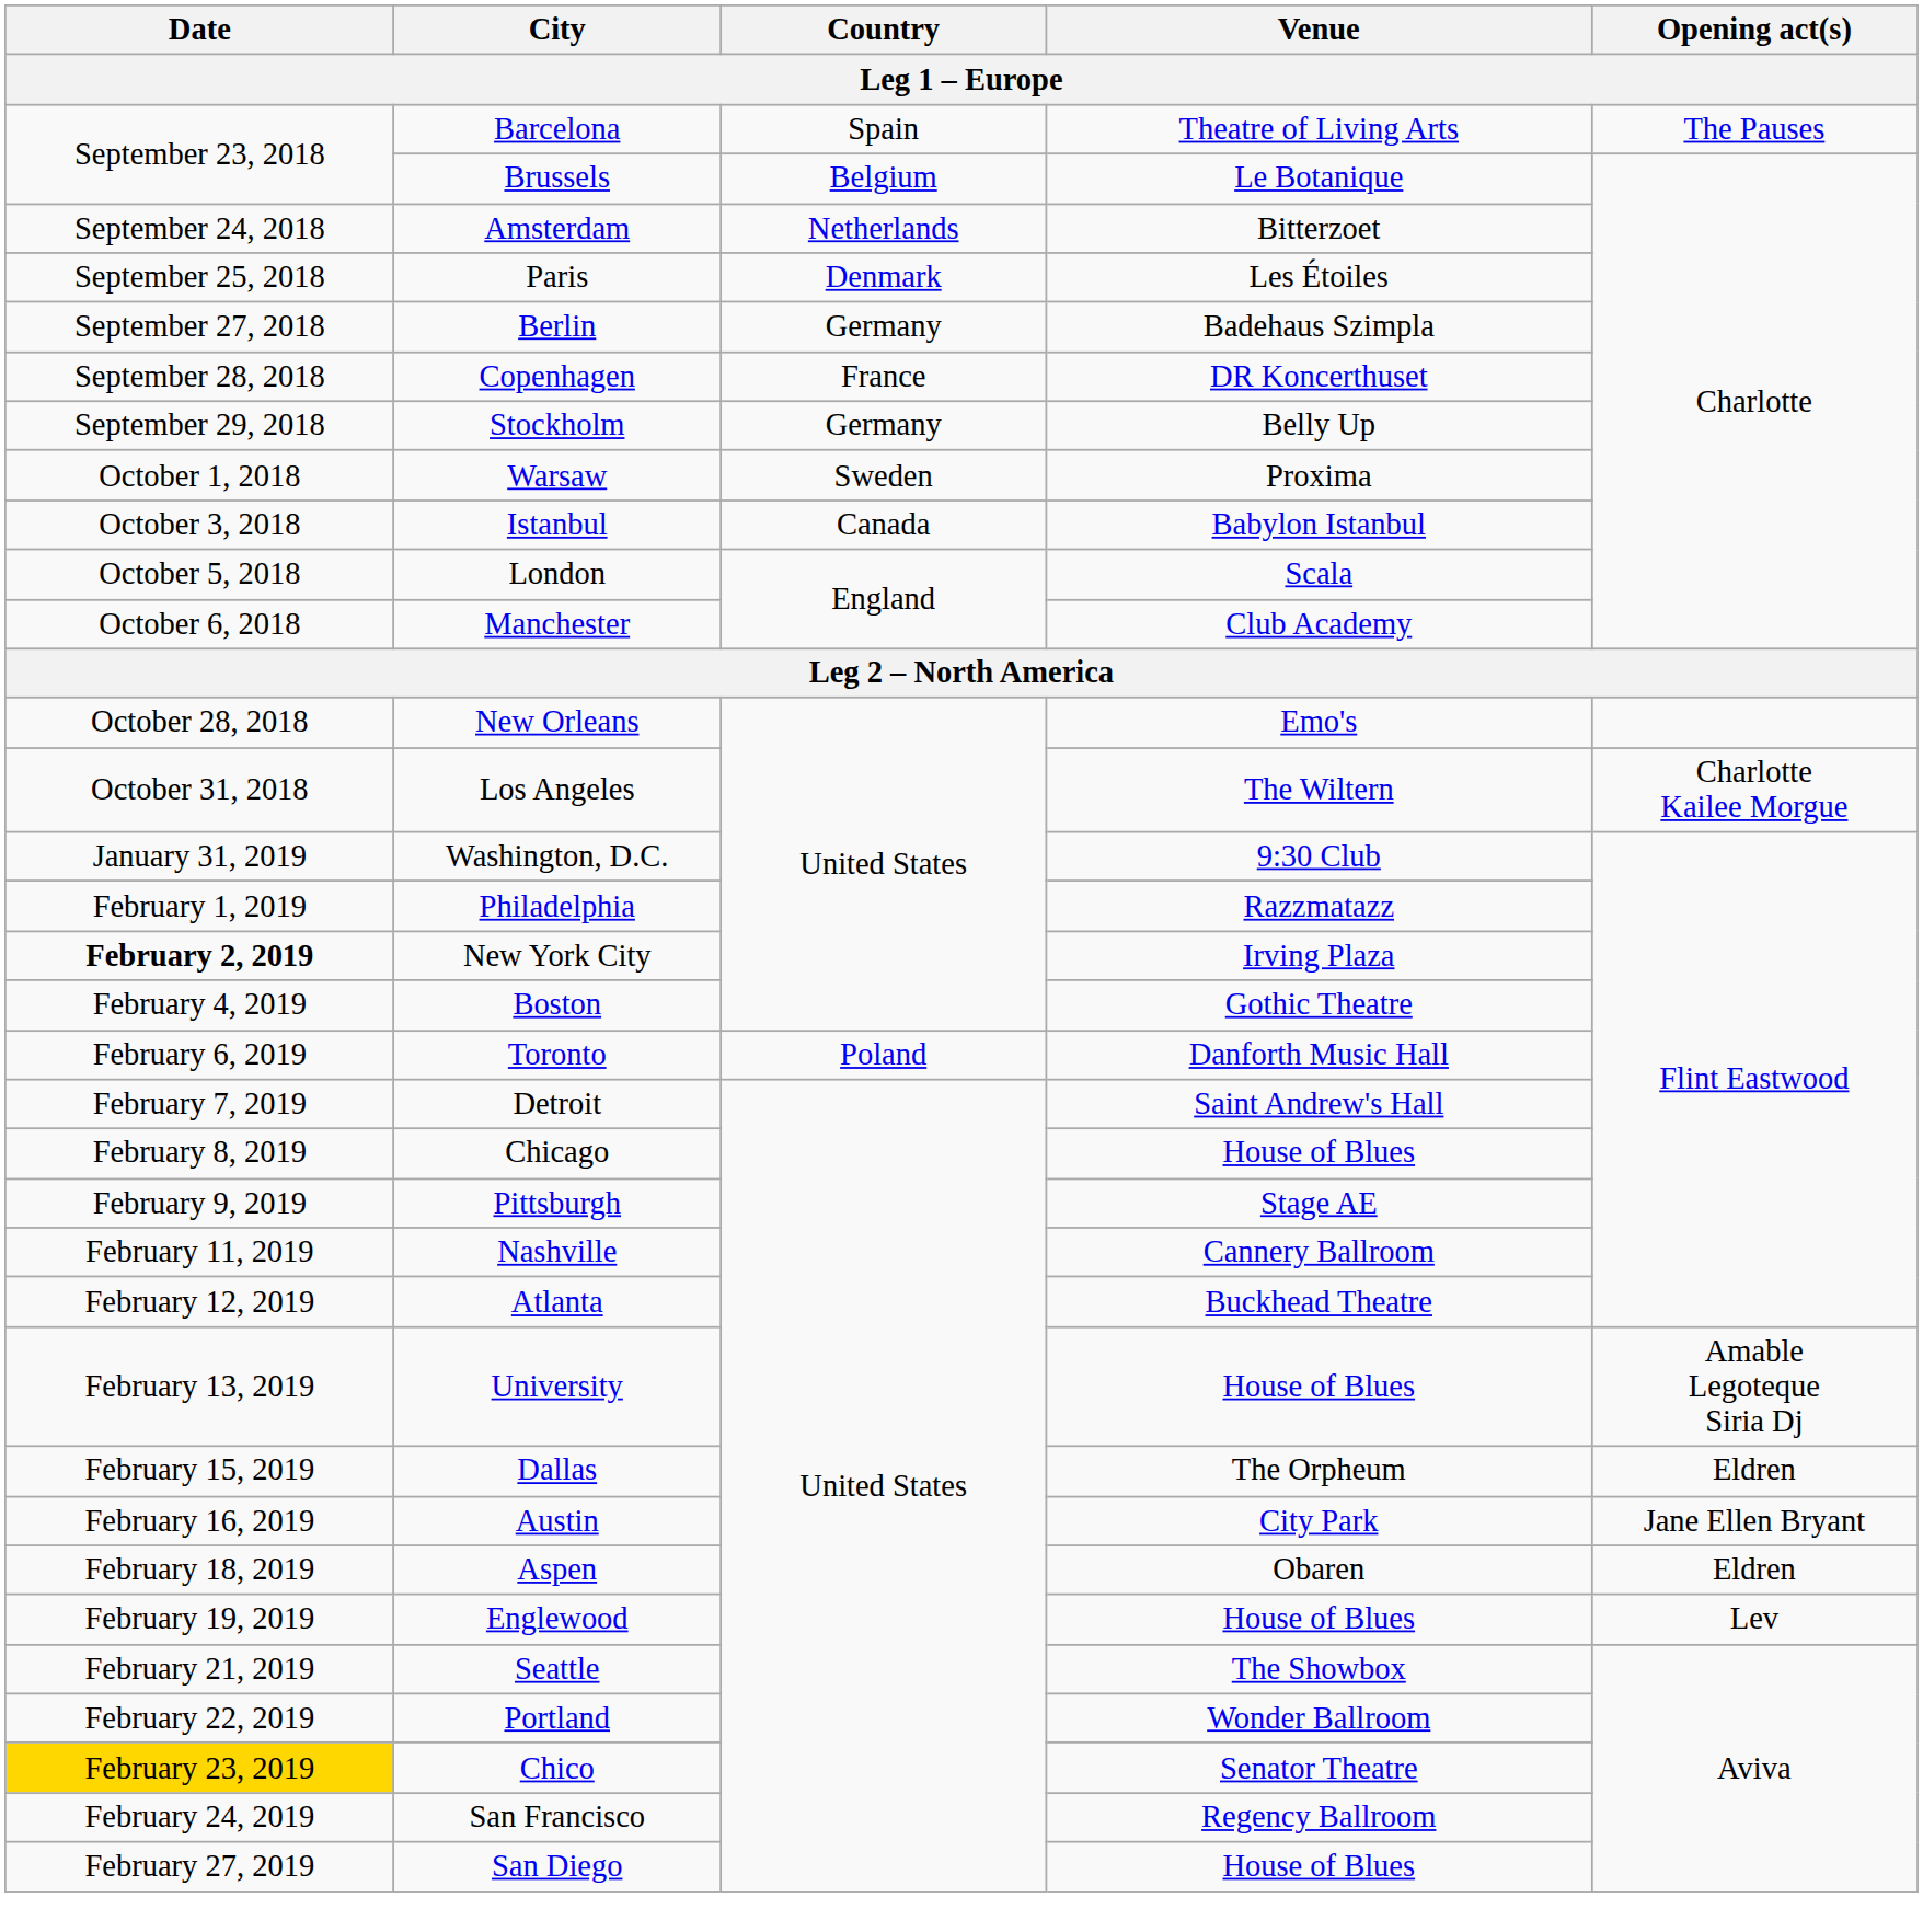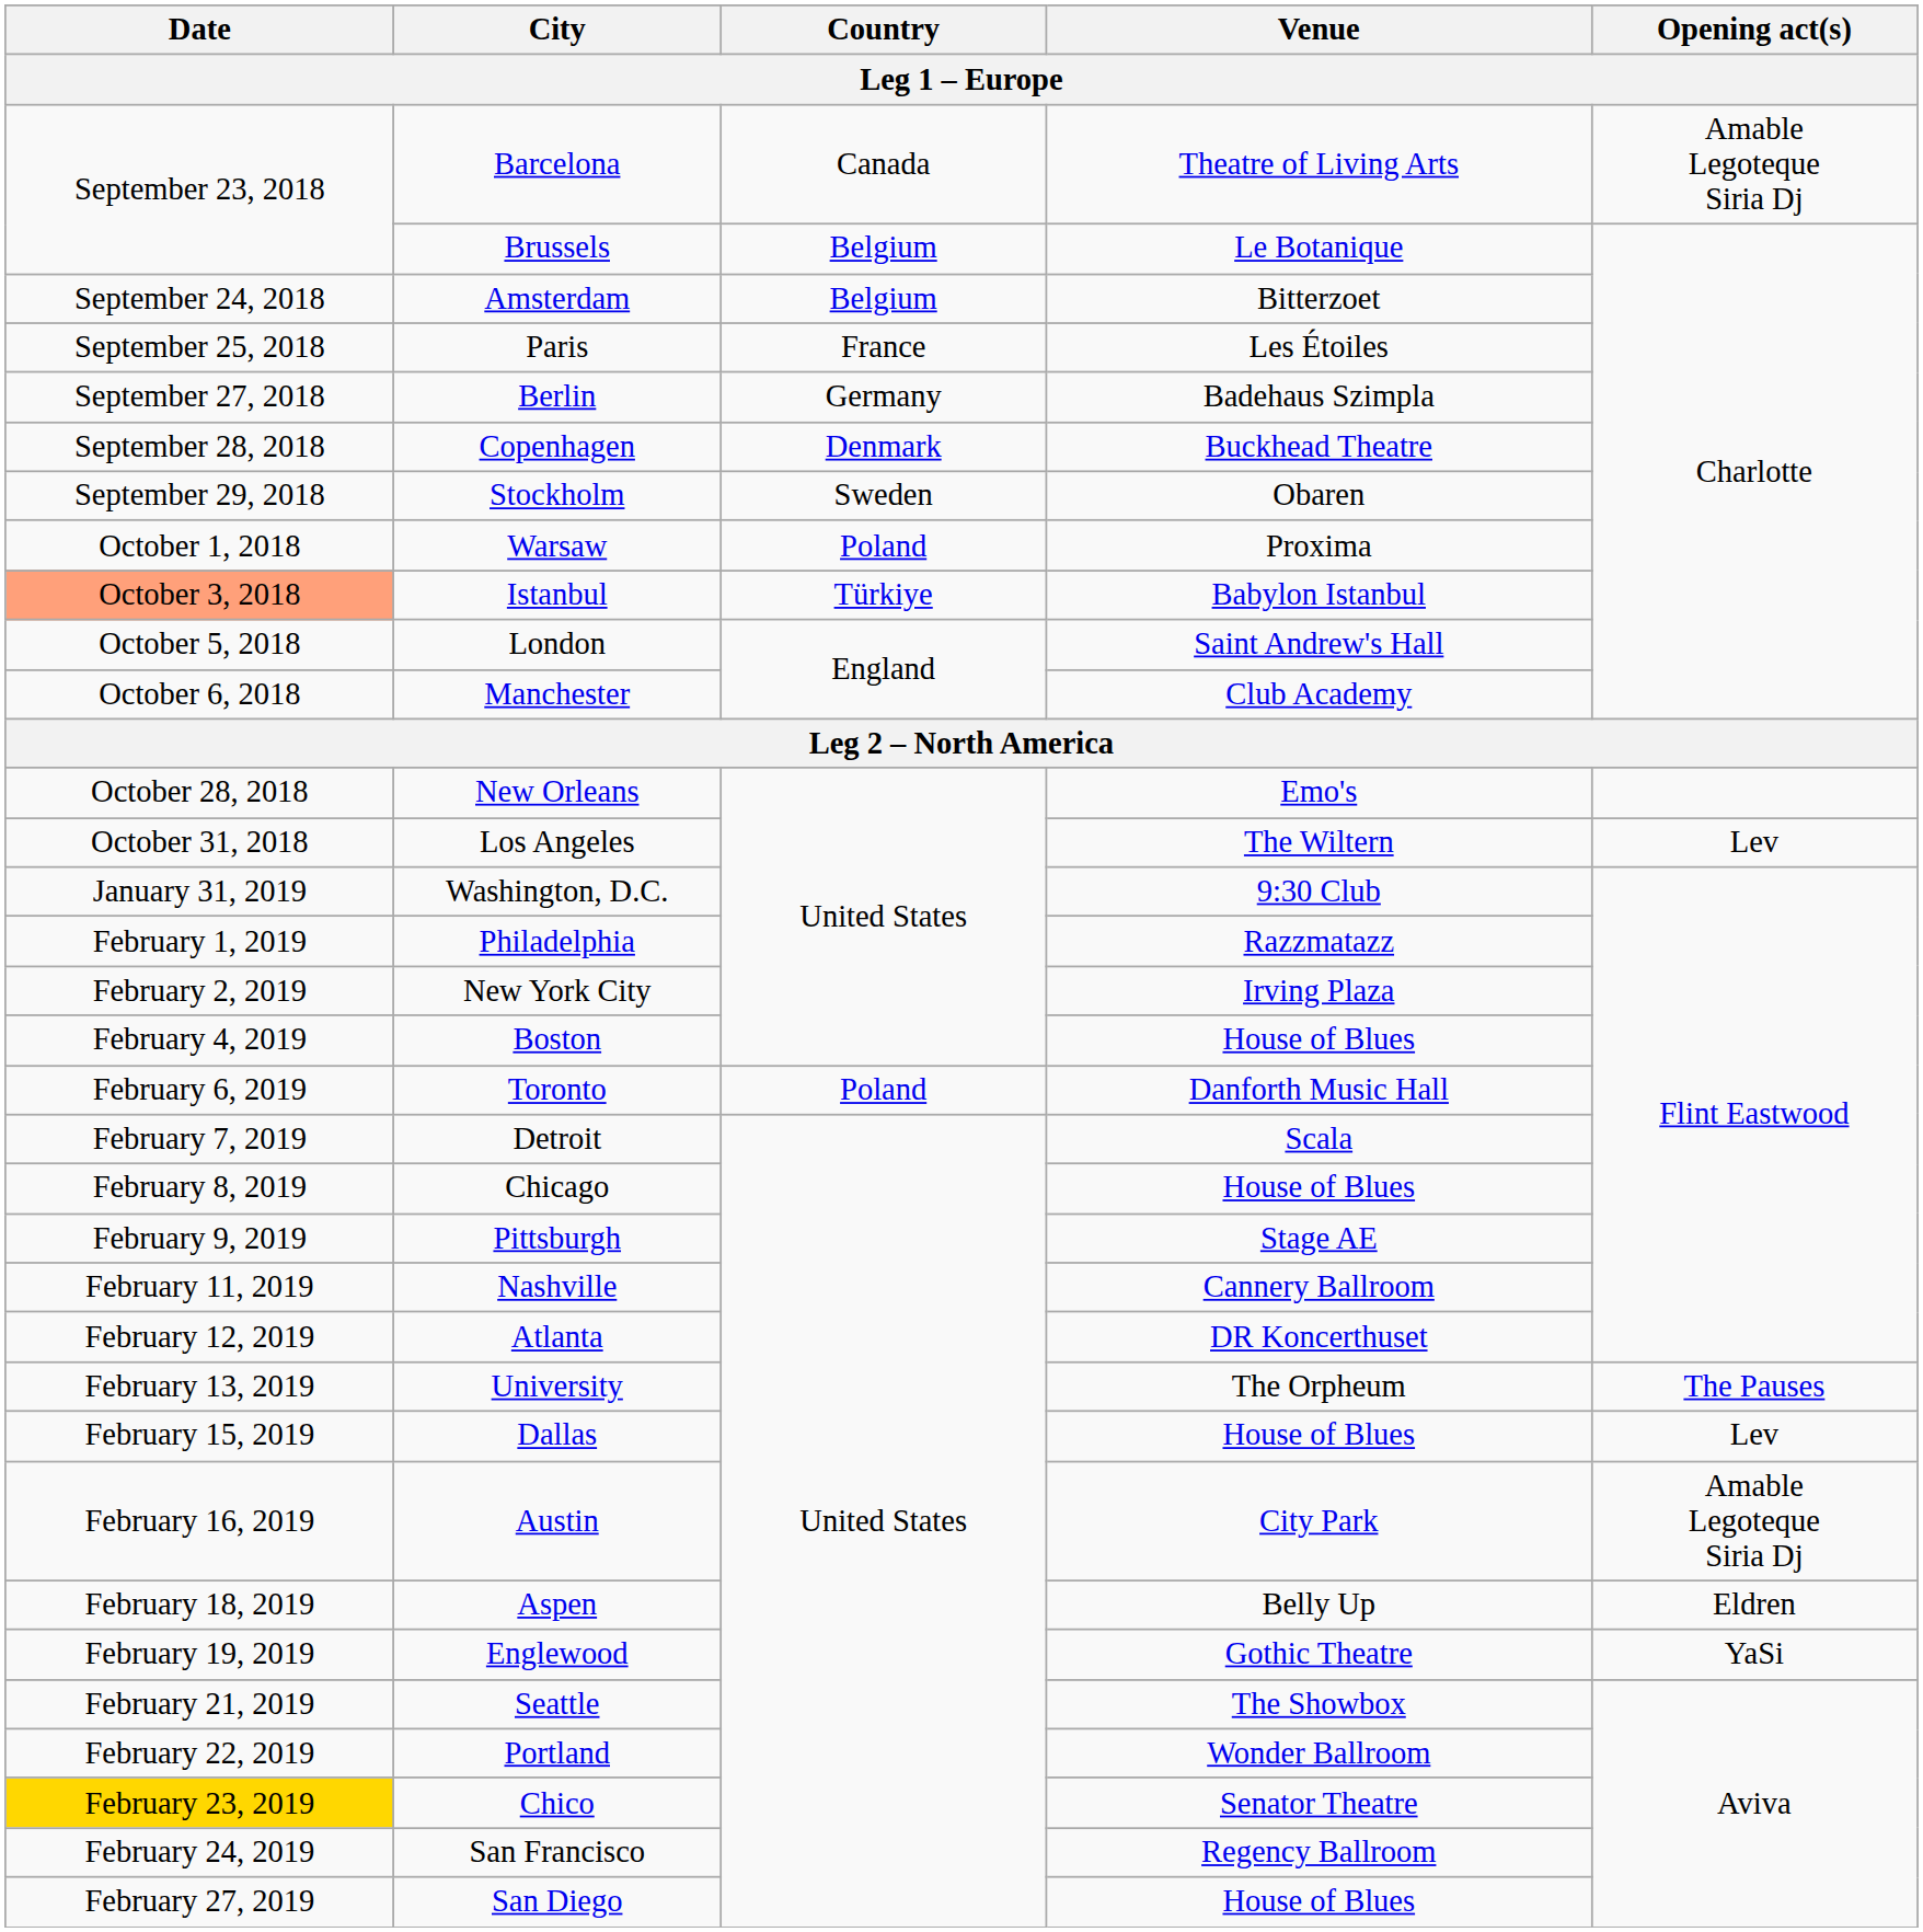Barcelona | Country: Spain -> Canada
Barcelona | Opening act(s): The Pauses -> Amable Legoteque Siria Dj
Amsterdam | Country: Netherlands -> Belgium
Paris | Country: Denmark -> France
Copenhagen | Country: France -> Denmark
Copenhagen | Venue: DR Koncerthuset -> Buckhead Theatre
Stockholm | Country: Germany -> Sweden
Stockholm | Venue: Belly Up -> Obaren
Warsaw | Country: Sweden -> Poland
Istanbul | Date: no background -> lightsalmon background
Istanbul | Country: Canada -> Türkiye
London | Venue: Scala -> Saint Andrew's Hall
Los Angeles | Opening act(s): Charlotte Kailee Morgue -> Lev
New York City | Date: bold -> normal
Boston | Venue: Gothic Theatre -> House of Blues
Detroit | Venue: Saint Andrew's Hall -> Scala
Atlanta | Venue: Buckhead Theatre -> DR Koncerthuset
University | Venue: House of Blues -> The Orpheum
University | Opening act(s): Amable Legoteque Siria Dj -> The Pauses
Dallas | Venue: The Orpheum -> House of Blues
Dallas | Opening act(s): Eldren -> Lev
Austin | Opening act(s): Jane Ellen Bryant -> Amable Legoteque Siria Dj
Aspen | Venue: Obaren -> Belly Up
Englewood | Venue: House of Blues -> Gothic Theatre
Englewood | Opening act(s): Lev -> YaSi
